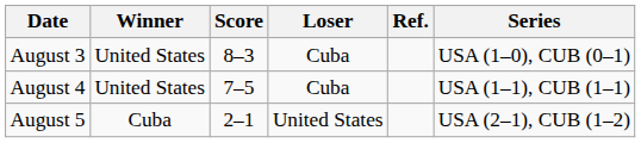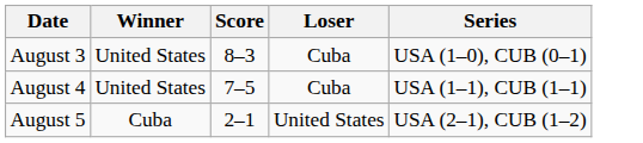- column: Ref.
